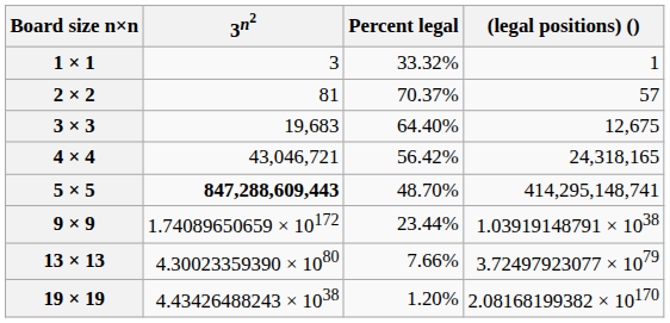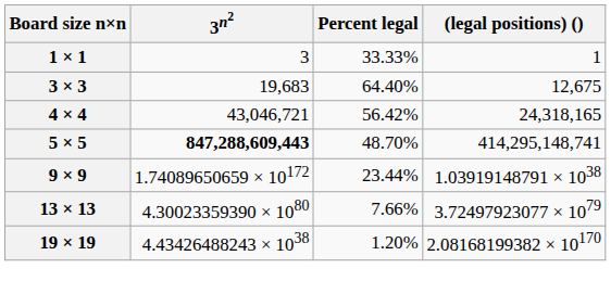1 × 1 | Percent legal: 33.32% -> 33.33%
- row: 2 × 2 | 81 | 70.37% | 57
